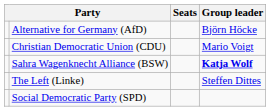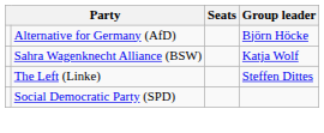- row: Christian Democratic Union (CDU) | Mario Voigt
Sahra Wagenknecht Alliance (BSW) | Group leader: bold -> normal
